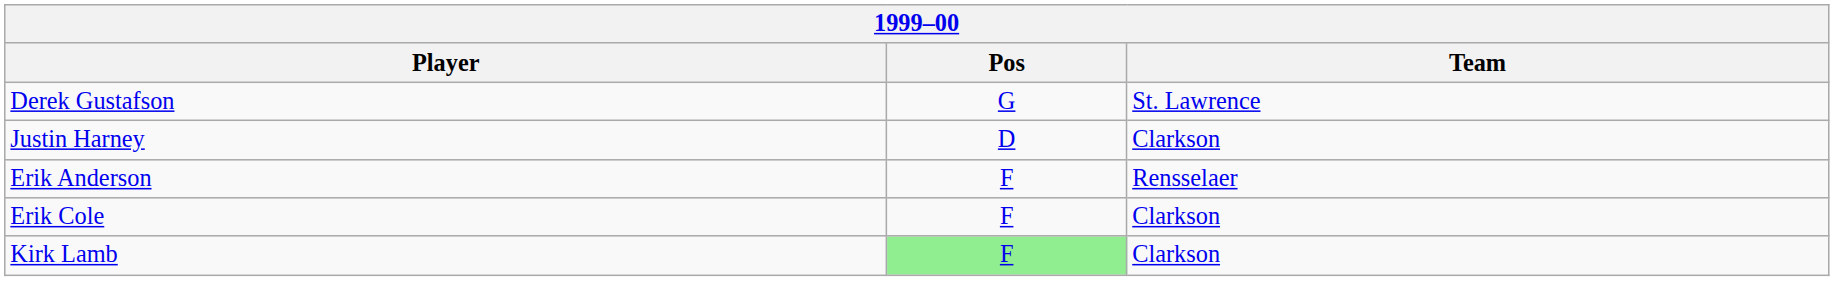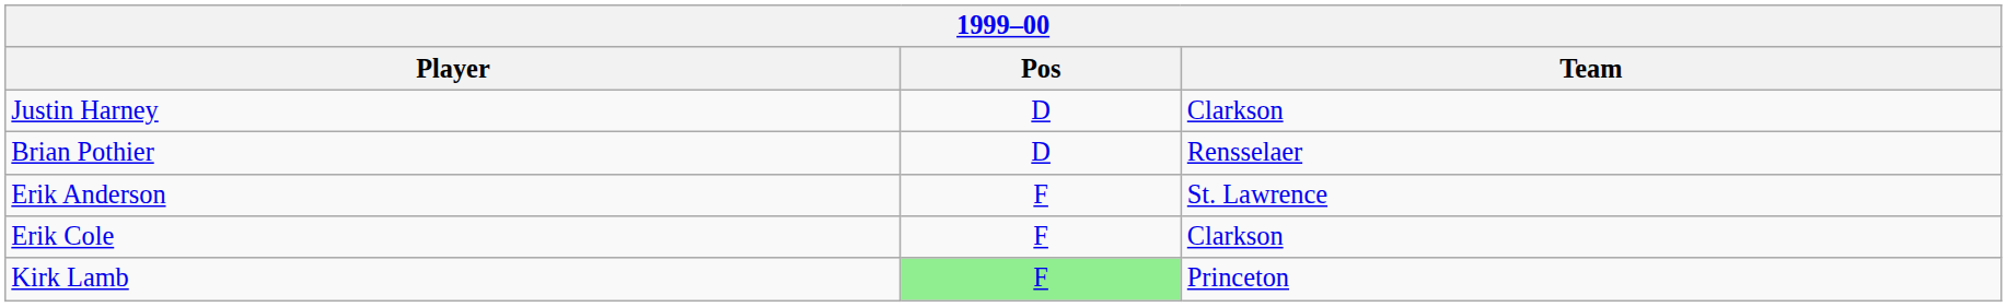- row: Derek Gustafson | G | St. Lawrence
+ row: Brian Pothier | D | Rensselaer
Erik Anderson | Team: Rensselaer -> St. Lawrence
Kirk Lamb | Team: Clarkson -> Princeton
